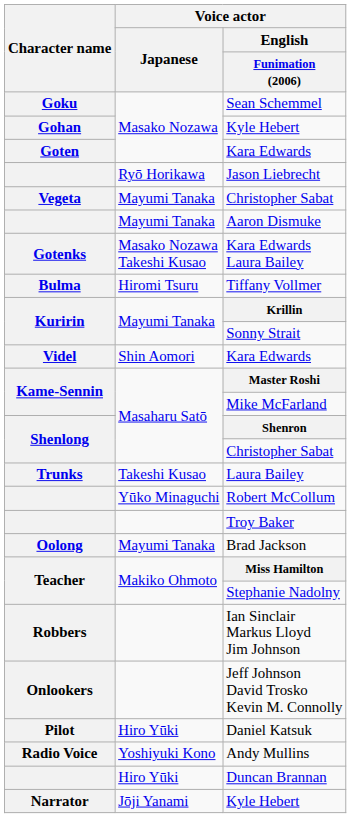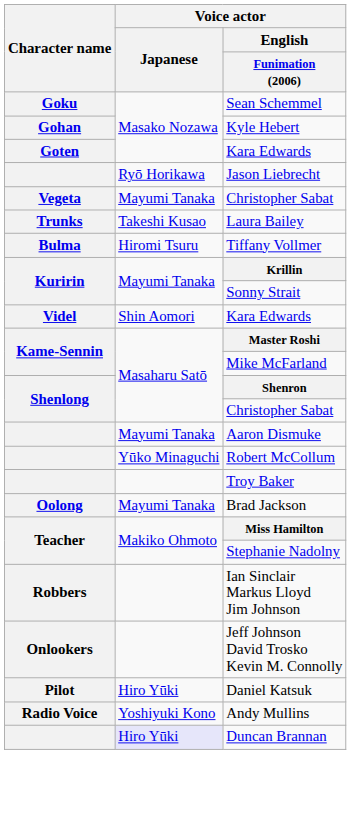rows swapped: Laura Bailey <-> Aaron Dismuke
- row: Gotenks | Masako Nozawa Takeshi Kusao | Kara Edwards Laura Bailey
Duncan Brannan | Voice actor / Japanese: no background -> lavender background
- row: Narrator | Jōji Yanami | Kyle Hebert
